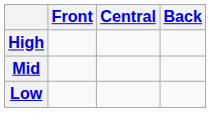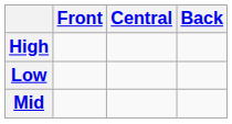rows swapped: Mid <-> Low
